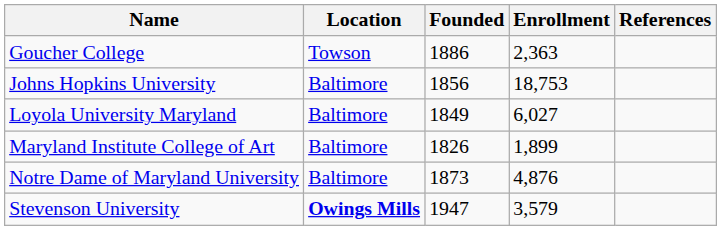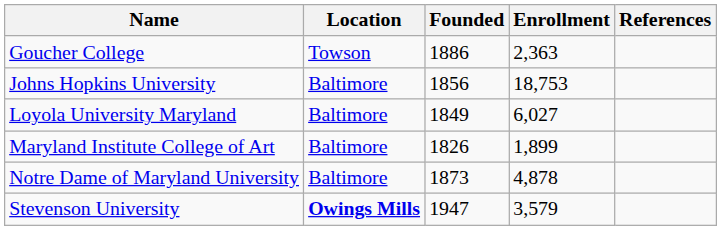Notre Dame of Maryland University | Enrollment: 4,876 -> 4,878
